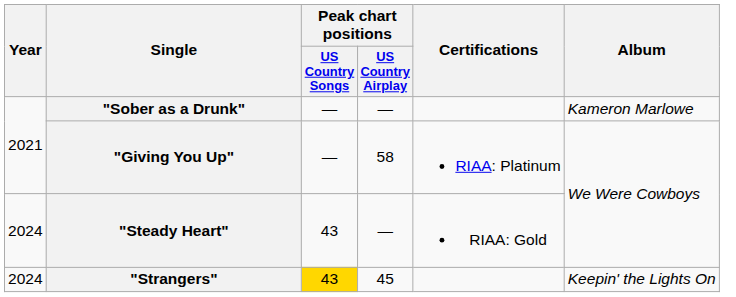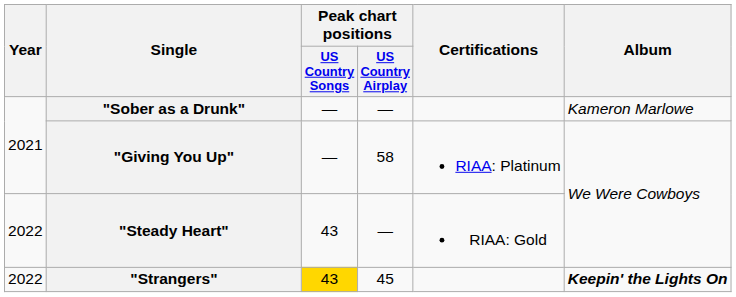"Steady Heart" | Year: 2024 -> 2022
"Strangers" | Year: 2024 -> 2022
"Strangers" | Album: normal -> bold
